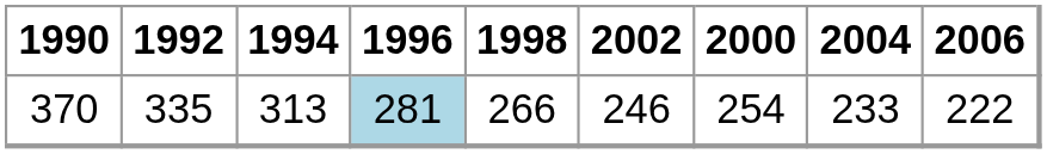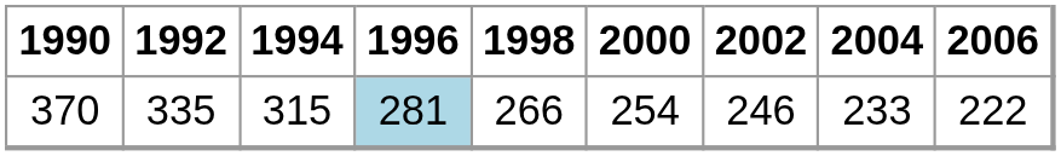columns swapped: 2000 <-> 2002
370 | 1994: 313 -> 315
